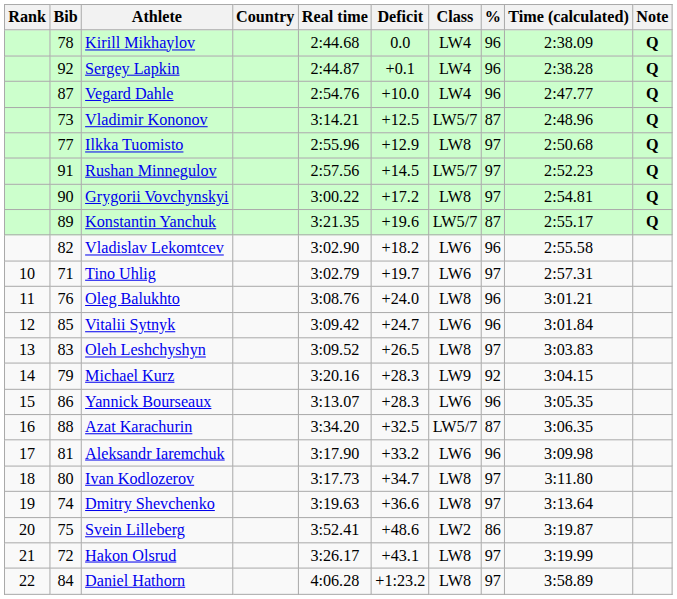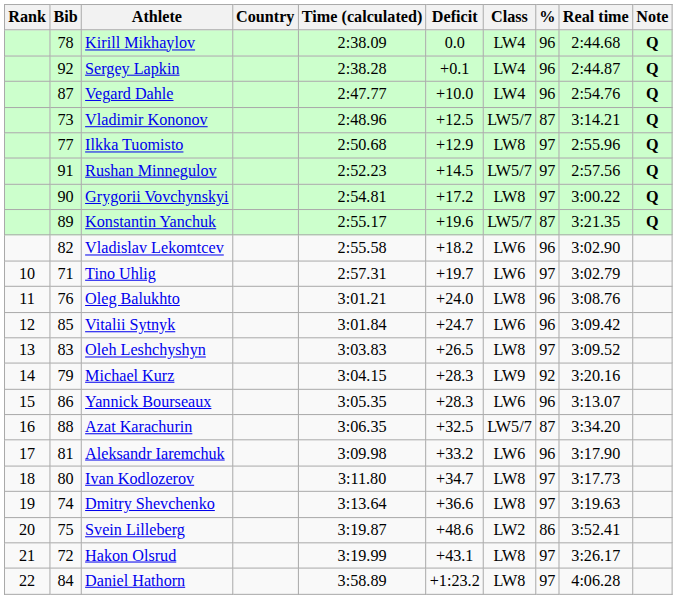columns swapped: Real time <-> Time (calculated)
